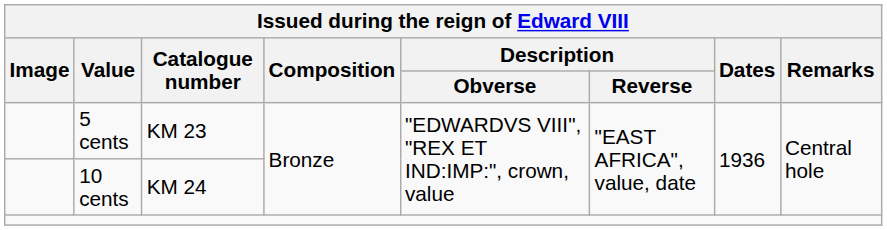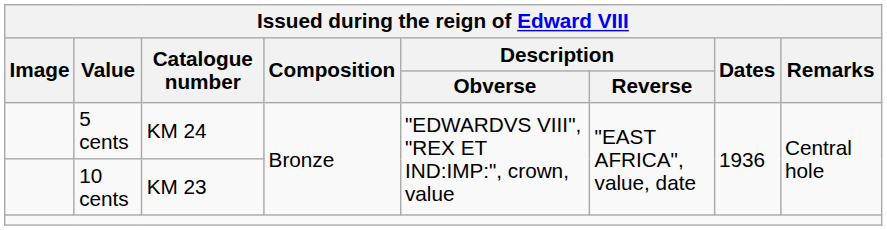5 cents | Catalogue number: KM 23 -> KM 24
10 cents | Catalogue number: KM 24 -> KM 23
